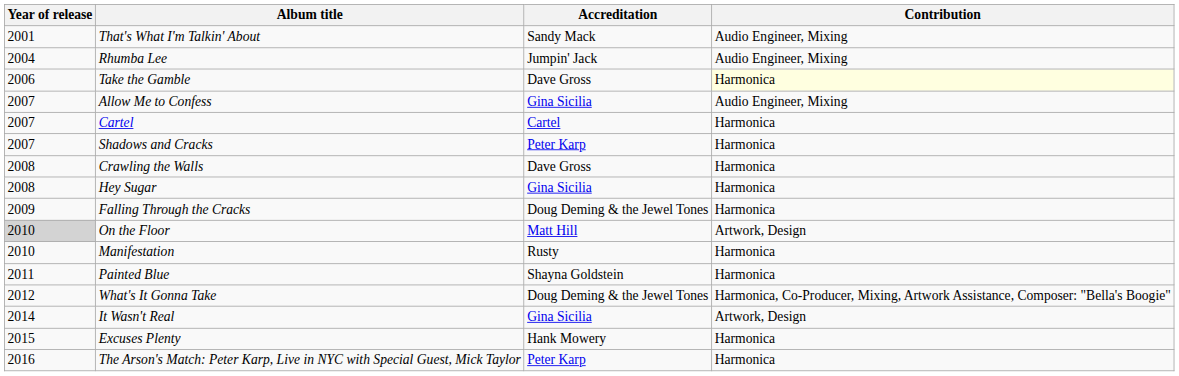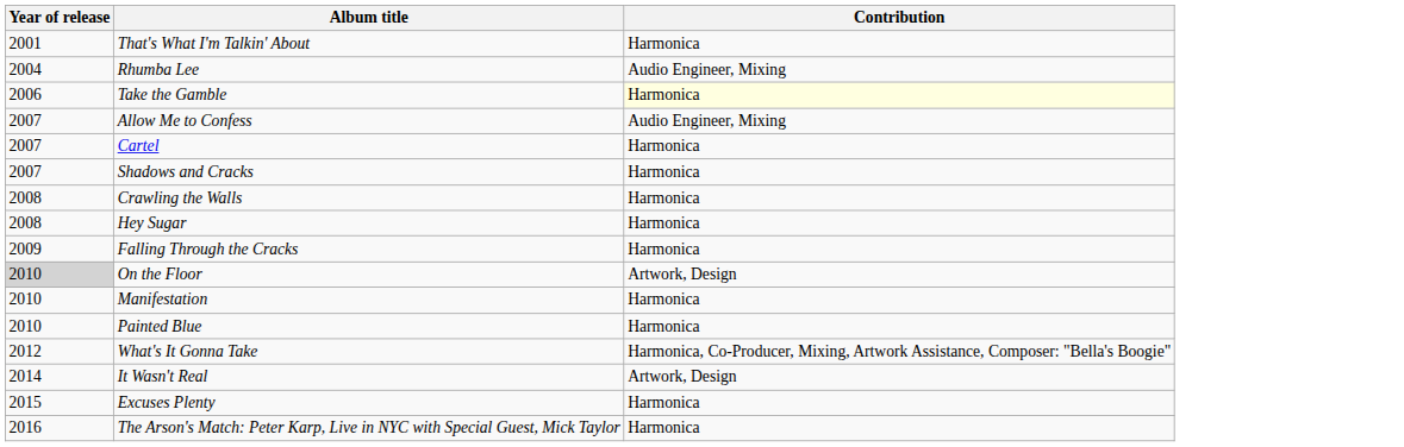- column: Accreditation | Sandy Mack | Jumpin' Jack | Dave Gross | Gina Sicilia | Cartel | Peter Karp | Dave Gross | Gina Sicilia | Doug Deming & the Jewel Tones | Matt Hill | Rusty | Shayna Goldstein | Doug Deming & the Jewel Tones | Gina Sicilia | Hank Mowery | Peter Karp
That's What I'm Talkin' About | Contribution: Audio Engineer, Mixing -> Harmonica
Painted Blue | Year of release: 2011 -> 2010
